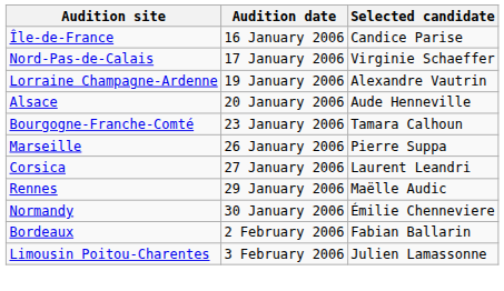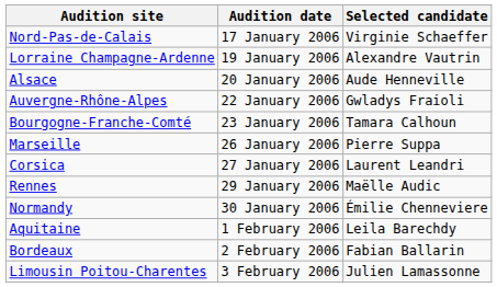- row: Île-de-France | 16 January 2006 | Candice Parise
+ row: Auvergne-Rhône-Alpes | 22 January 2006 | Gwladys Fraioli
+ row: Aquitaine | 1 February 2006 | Leila Barechdy
